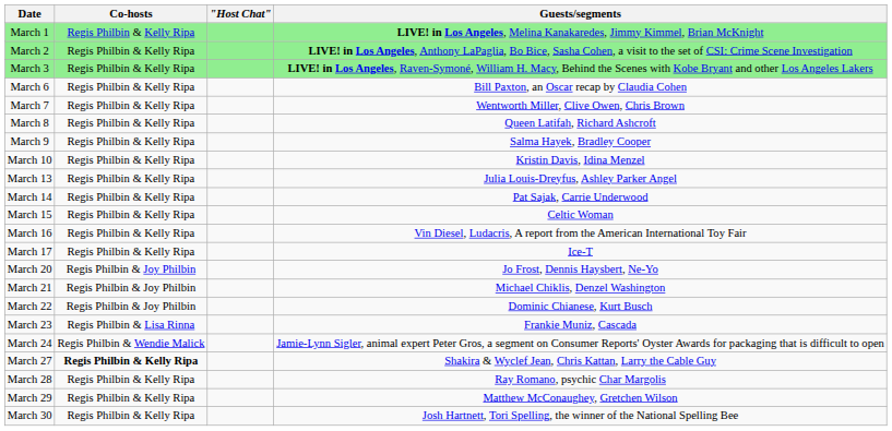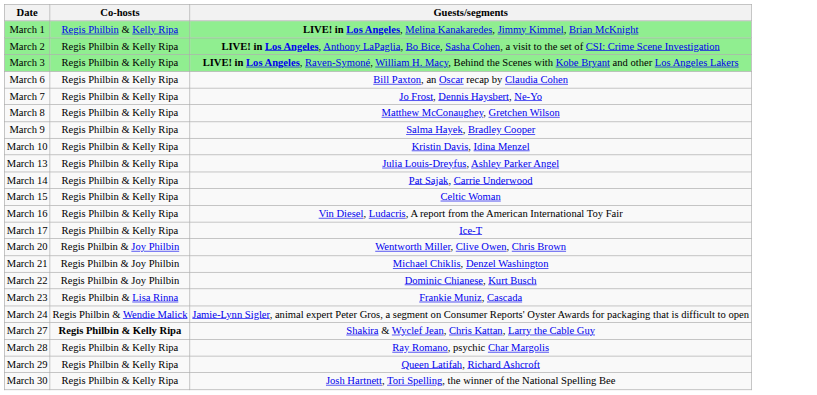- column: "Host Chat"
March 7 | Guests/segments: Wentworth Miller, Clive Owen, Chris Brown -> Jo Frost, Dennis Haysbert, Ne-Yo
March 8 | Guests/segments: Queen Latifah, Richard Ashcroft -> Matthew McConaughey, Gretchen Wilson
March 20 | Guests/segments: Jo Frost, Dennis Haysbert, Ne-Yo -> Wentworth Miller, Clive Owen, Chris Brown
March 29 | Guests/segments: Matthew McConaughey, Gretchen Wilson -> Queen Latifah, Richard Ashcroft
